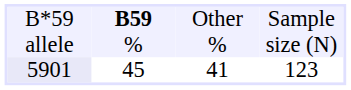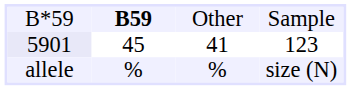rows swapped: allele <-> 5901
